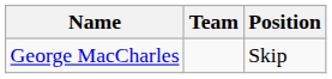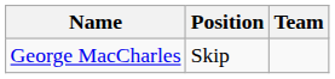columns swapped: Team <-> Position
